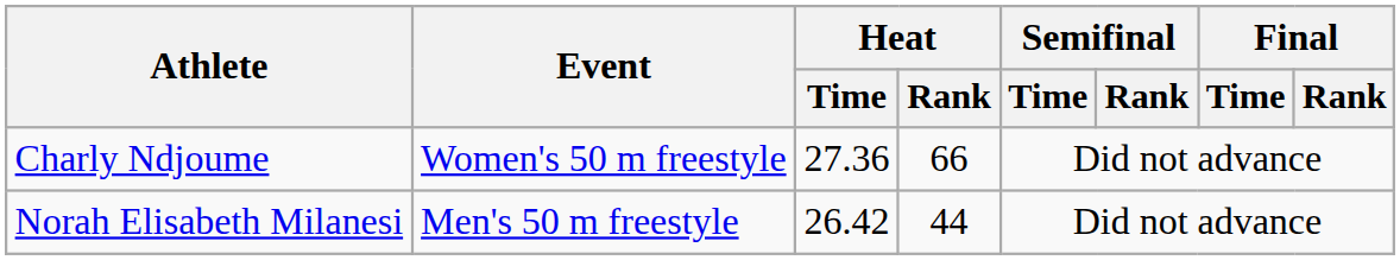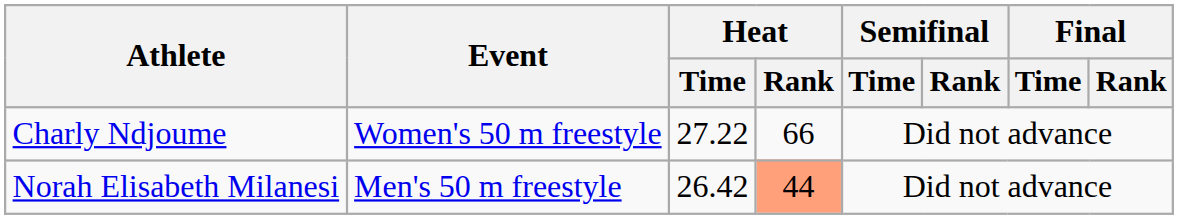Charly Ndjoume | Heat / Time: 27.36 -> 27.22
Norah Elisabeth Milanesi | Heat / Rank: no background -> lightsalmon background
